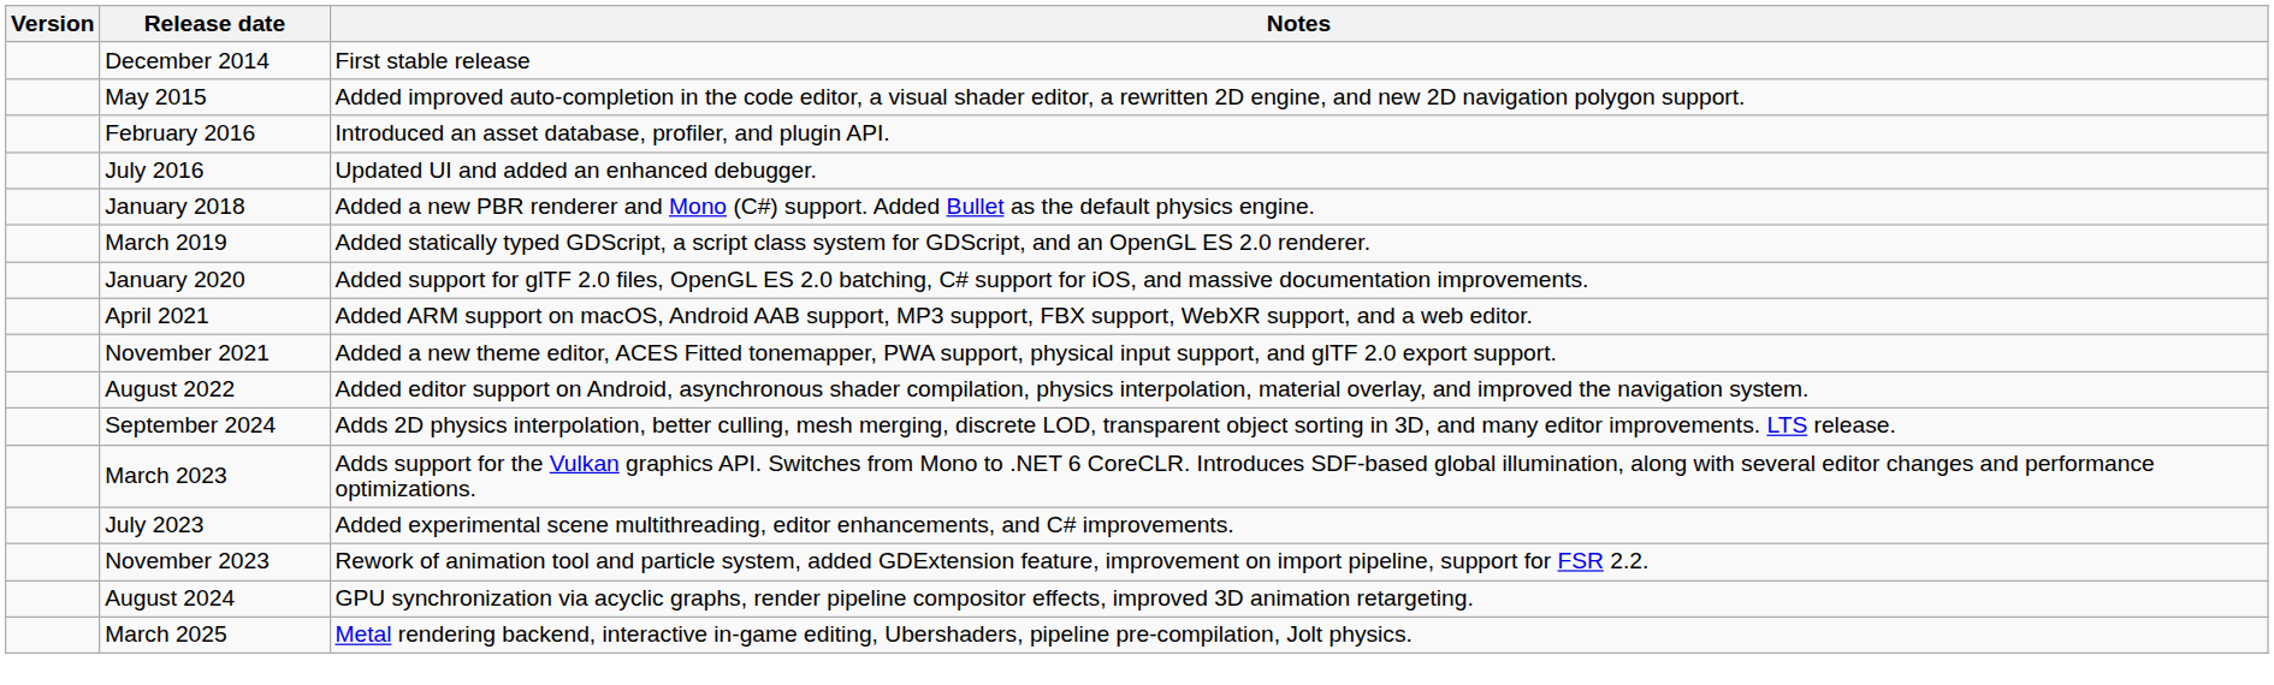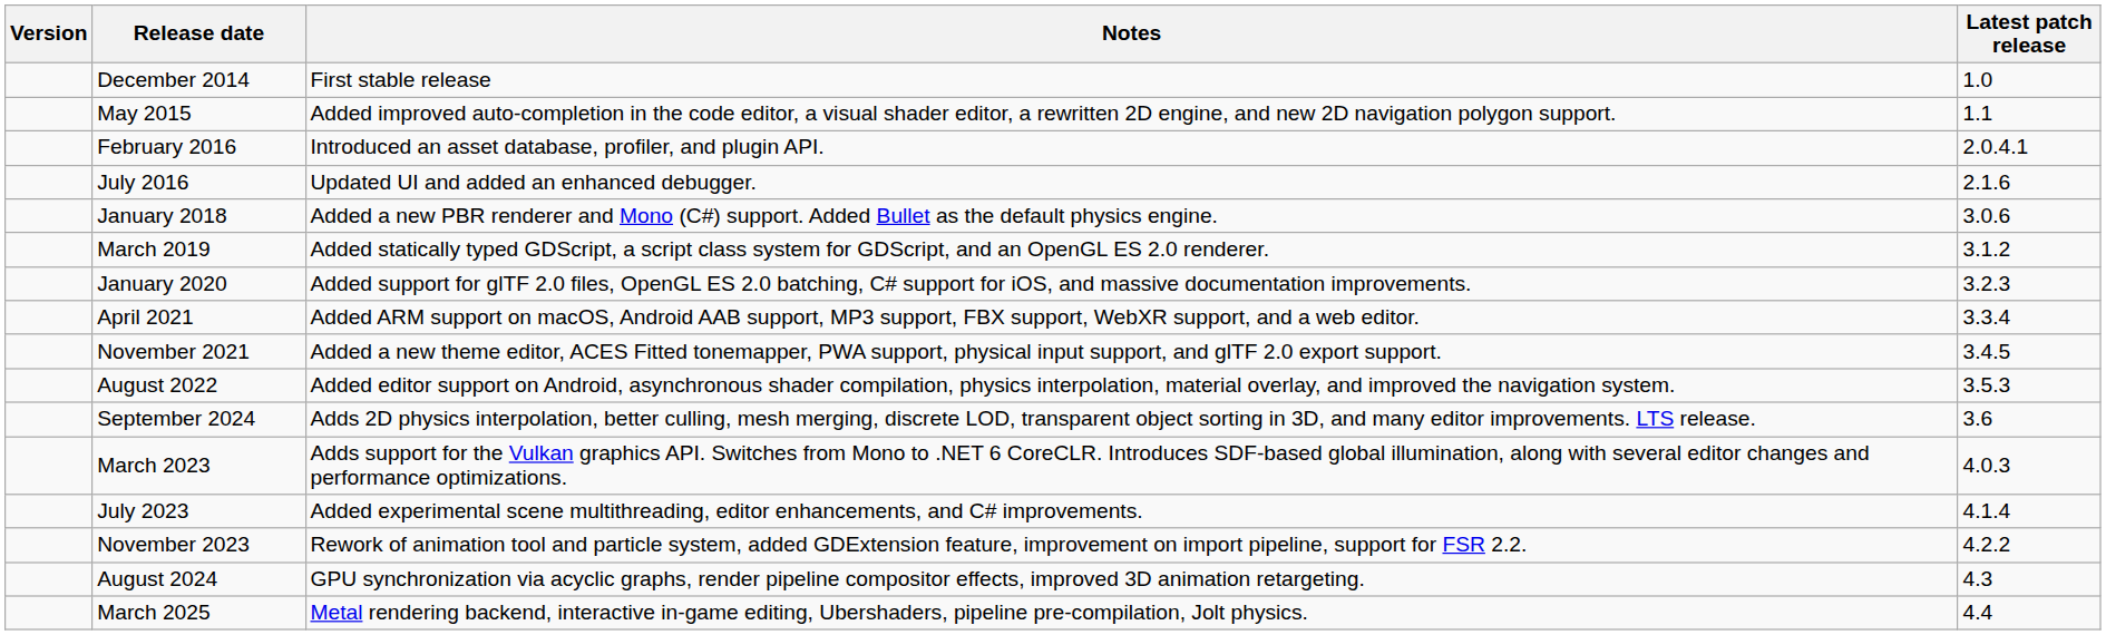+ column: Latest patch release | 1.0 | 1.1 | 2.0.4.1 | 2.1.6 | 3.0.6 | 3.1.2 | 3.2.3 | 3.3.4 | 3.4.5 | 3.5.3 | 3.6 | 4.0.3 | 4.1.4 | 4.2.2 | 4.3 | 4.4
